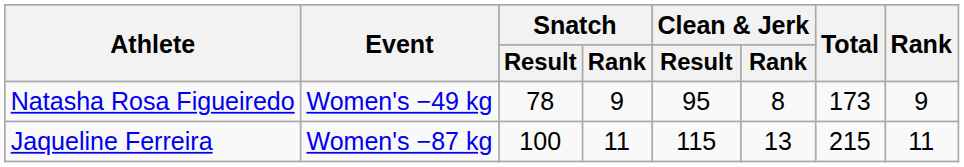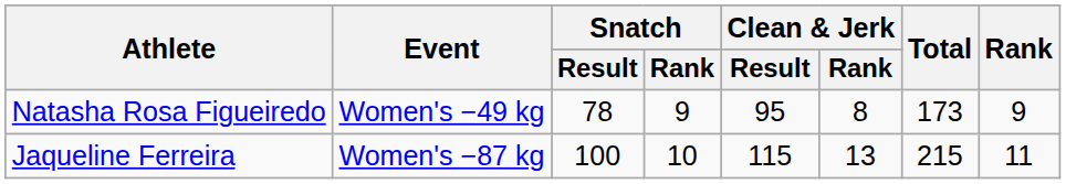Jaqueline Ferreira | Snatch / Rank: 11 -> 10
